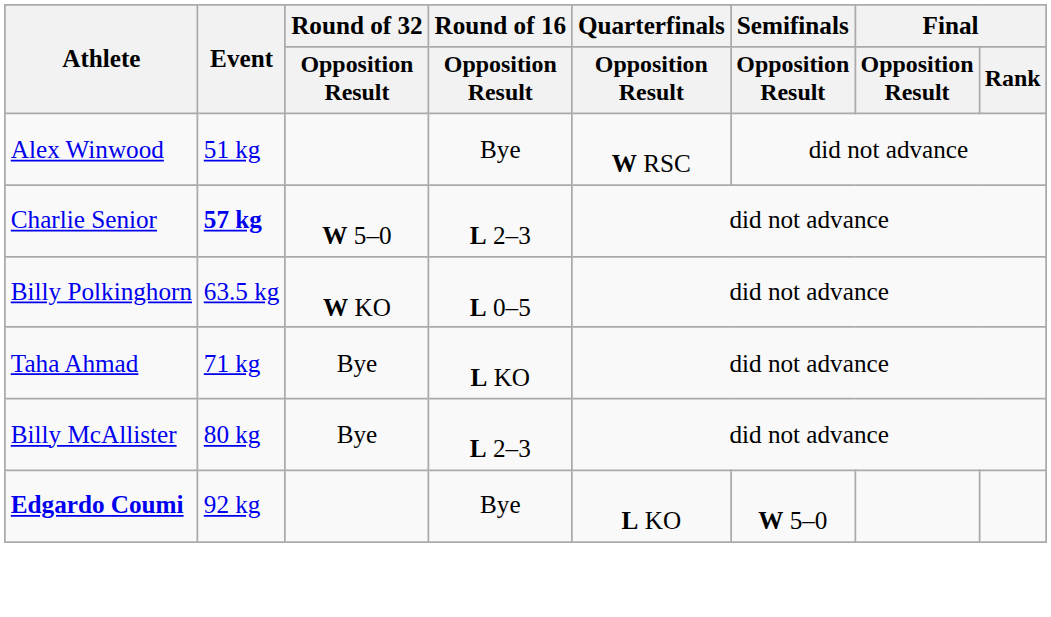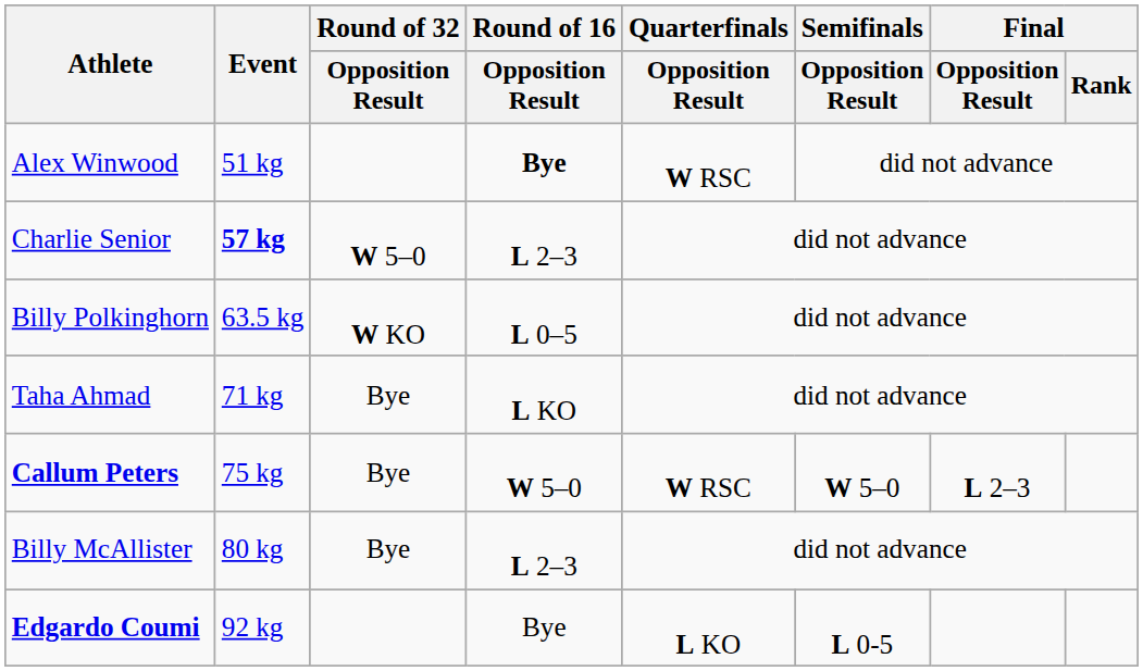Alex Winwood | Round of 16 / Opposition Result: normal -> bold
+ row: Callum Peters | 75 kg | Bye | W 5–0 | W RSC | W 5–0 | L 2–3
Edgardo Coumi | Semifinals / Opposition Result: W 5–0 -> L 0-5
